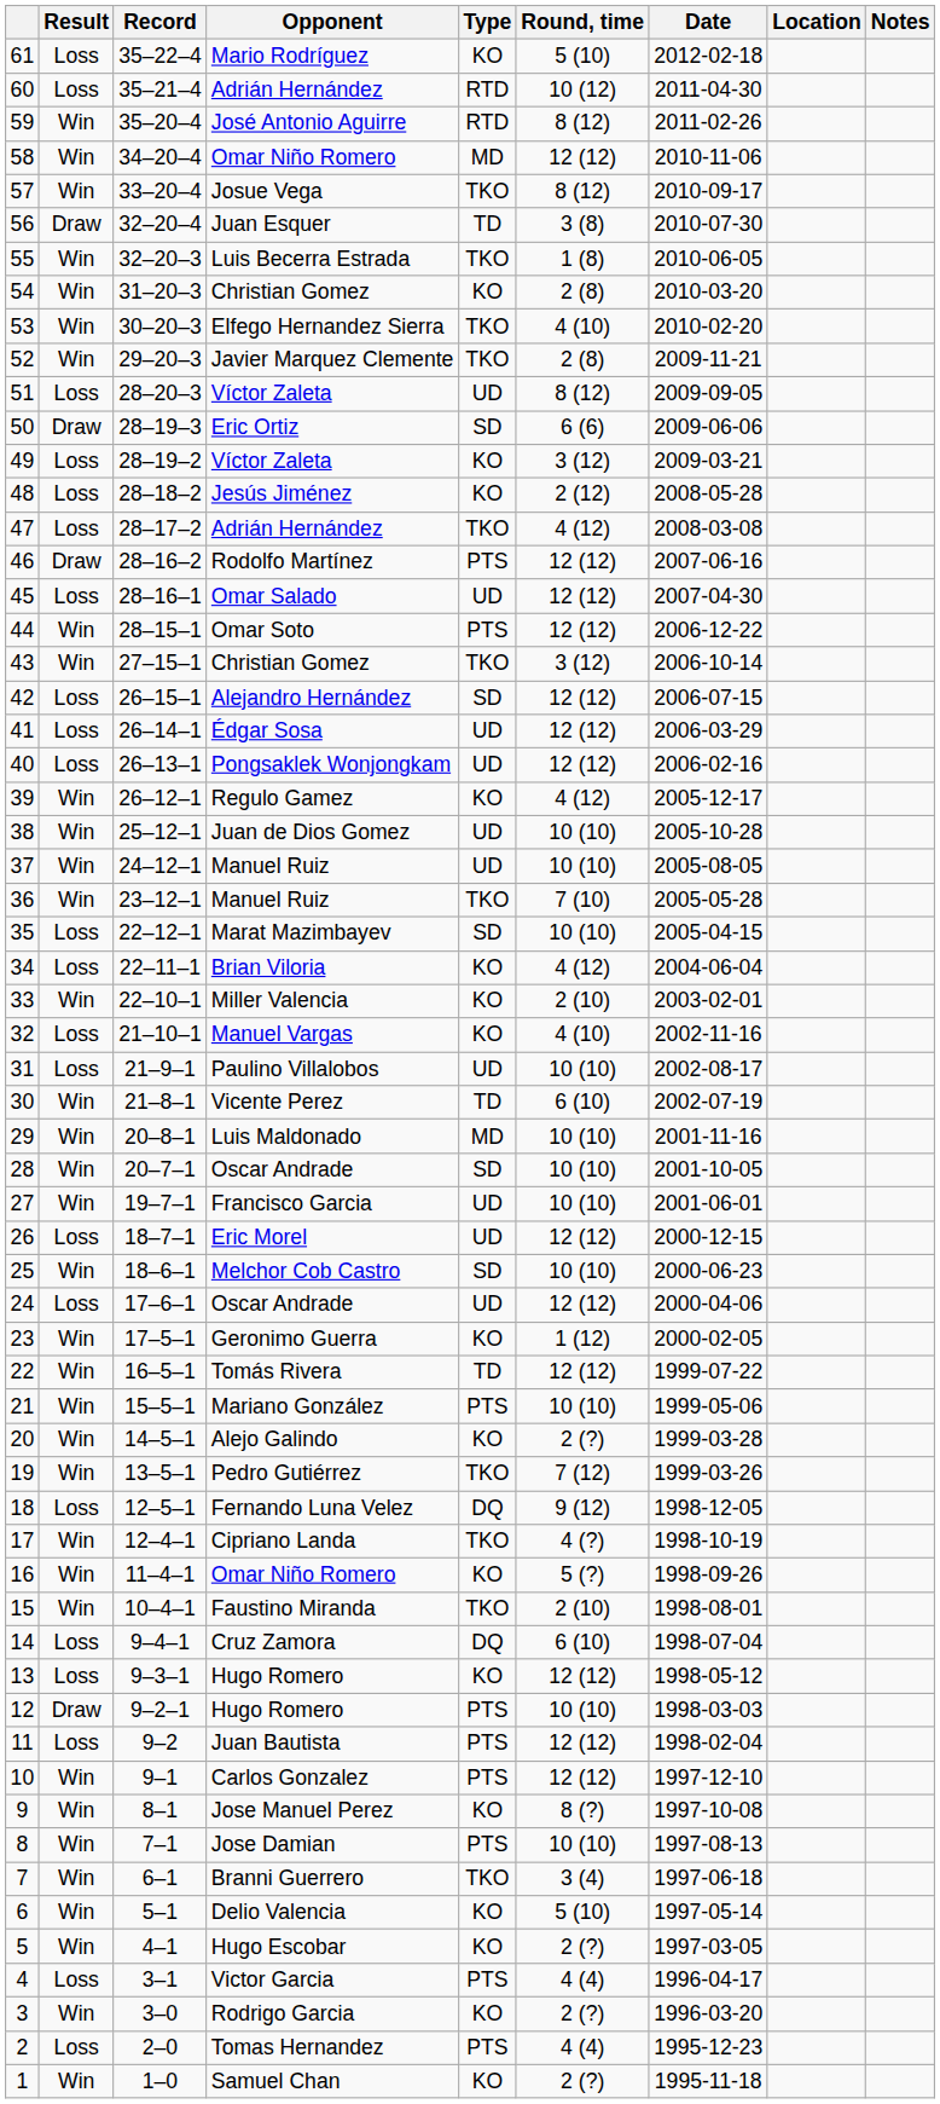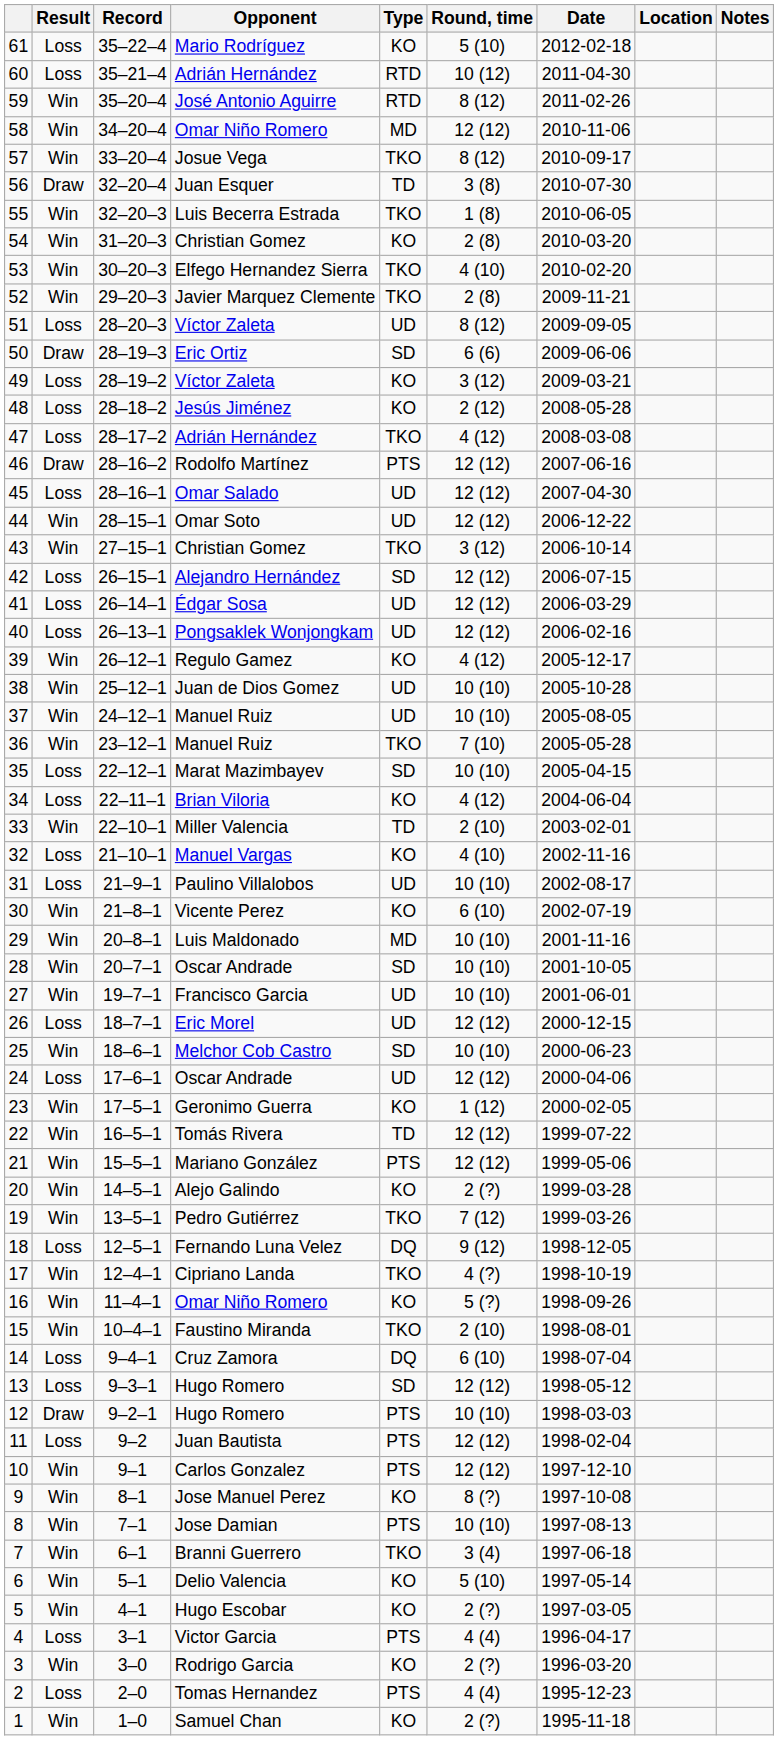44 | Type: PTS -> UD
33 | Type: KO -> TD
30 | Type: TD -> KO
21 | Round, time: 10 (10) -> 12 (12)
13 | Type: KO -> SD
